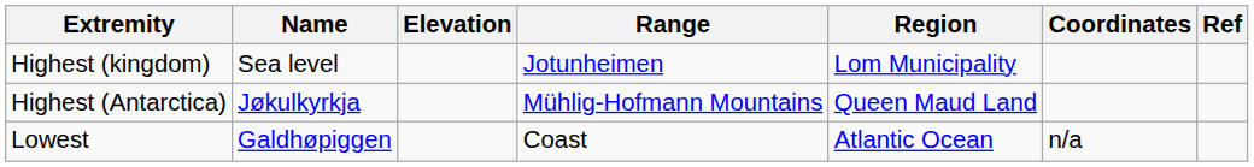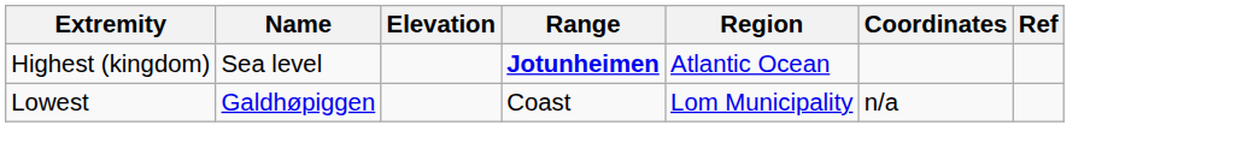Highest (kingdom) | Range: normal -> bold
Highest (kingdom) | Region: Lom Municipality -> Atlantic Ocean
- row: Highest (Antarctica) | Jøkulkyrkja | Mühlig-Hofmann Mountains | Queen Maud Land
Lowest | Region: Atlantic Ocean -> Lom Municipality
